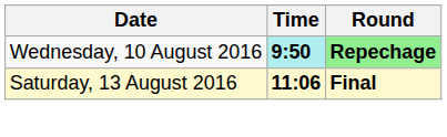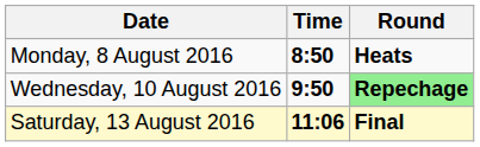+ row: Monday, 8 August 2016 | 8:50 | Heats
Wednesday, 10 August 2016 | Time: paleturquoise background -> no background
